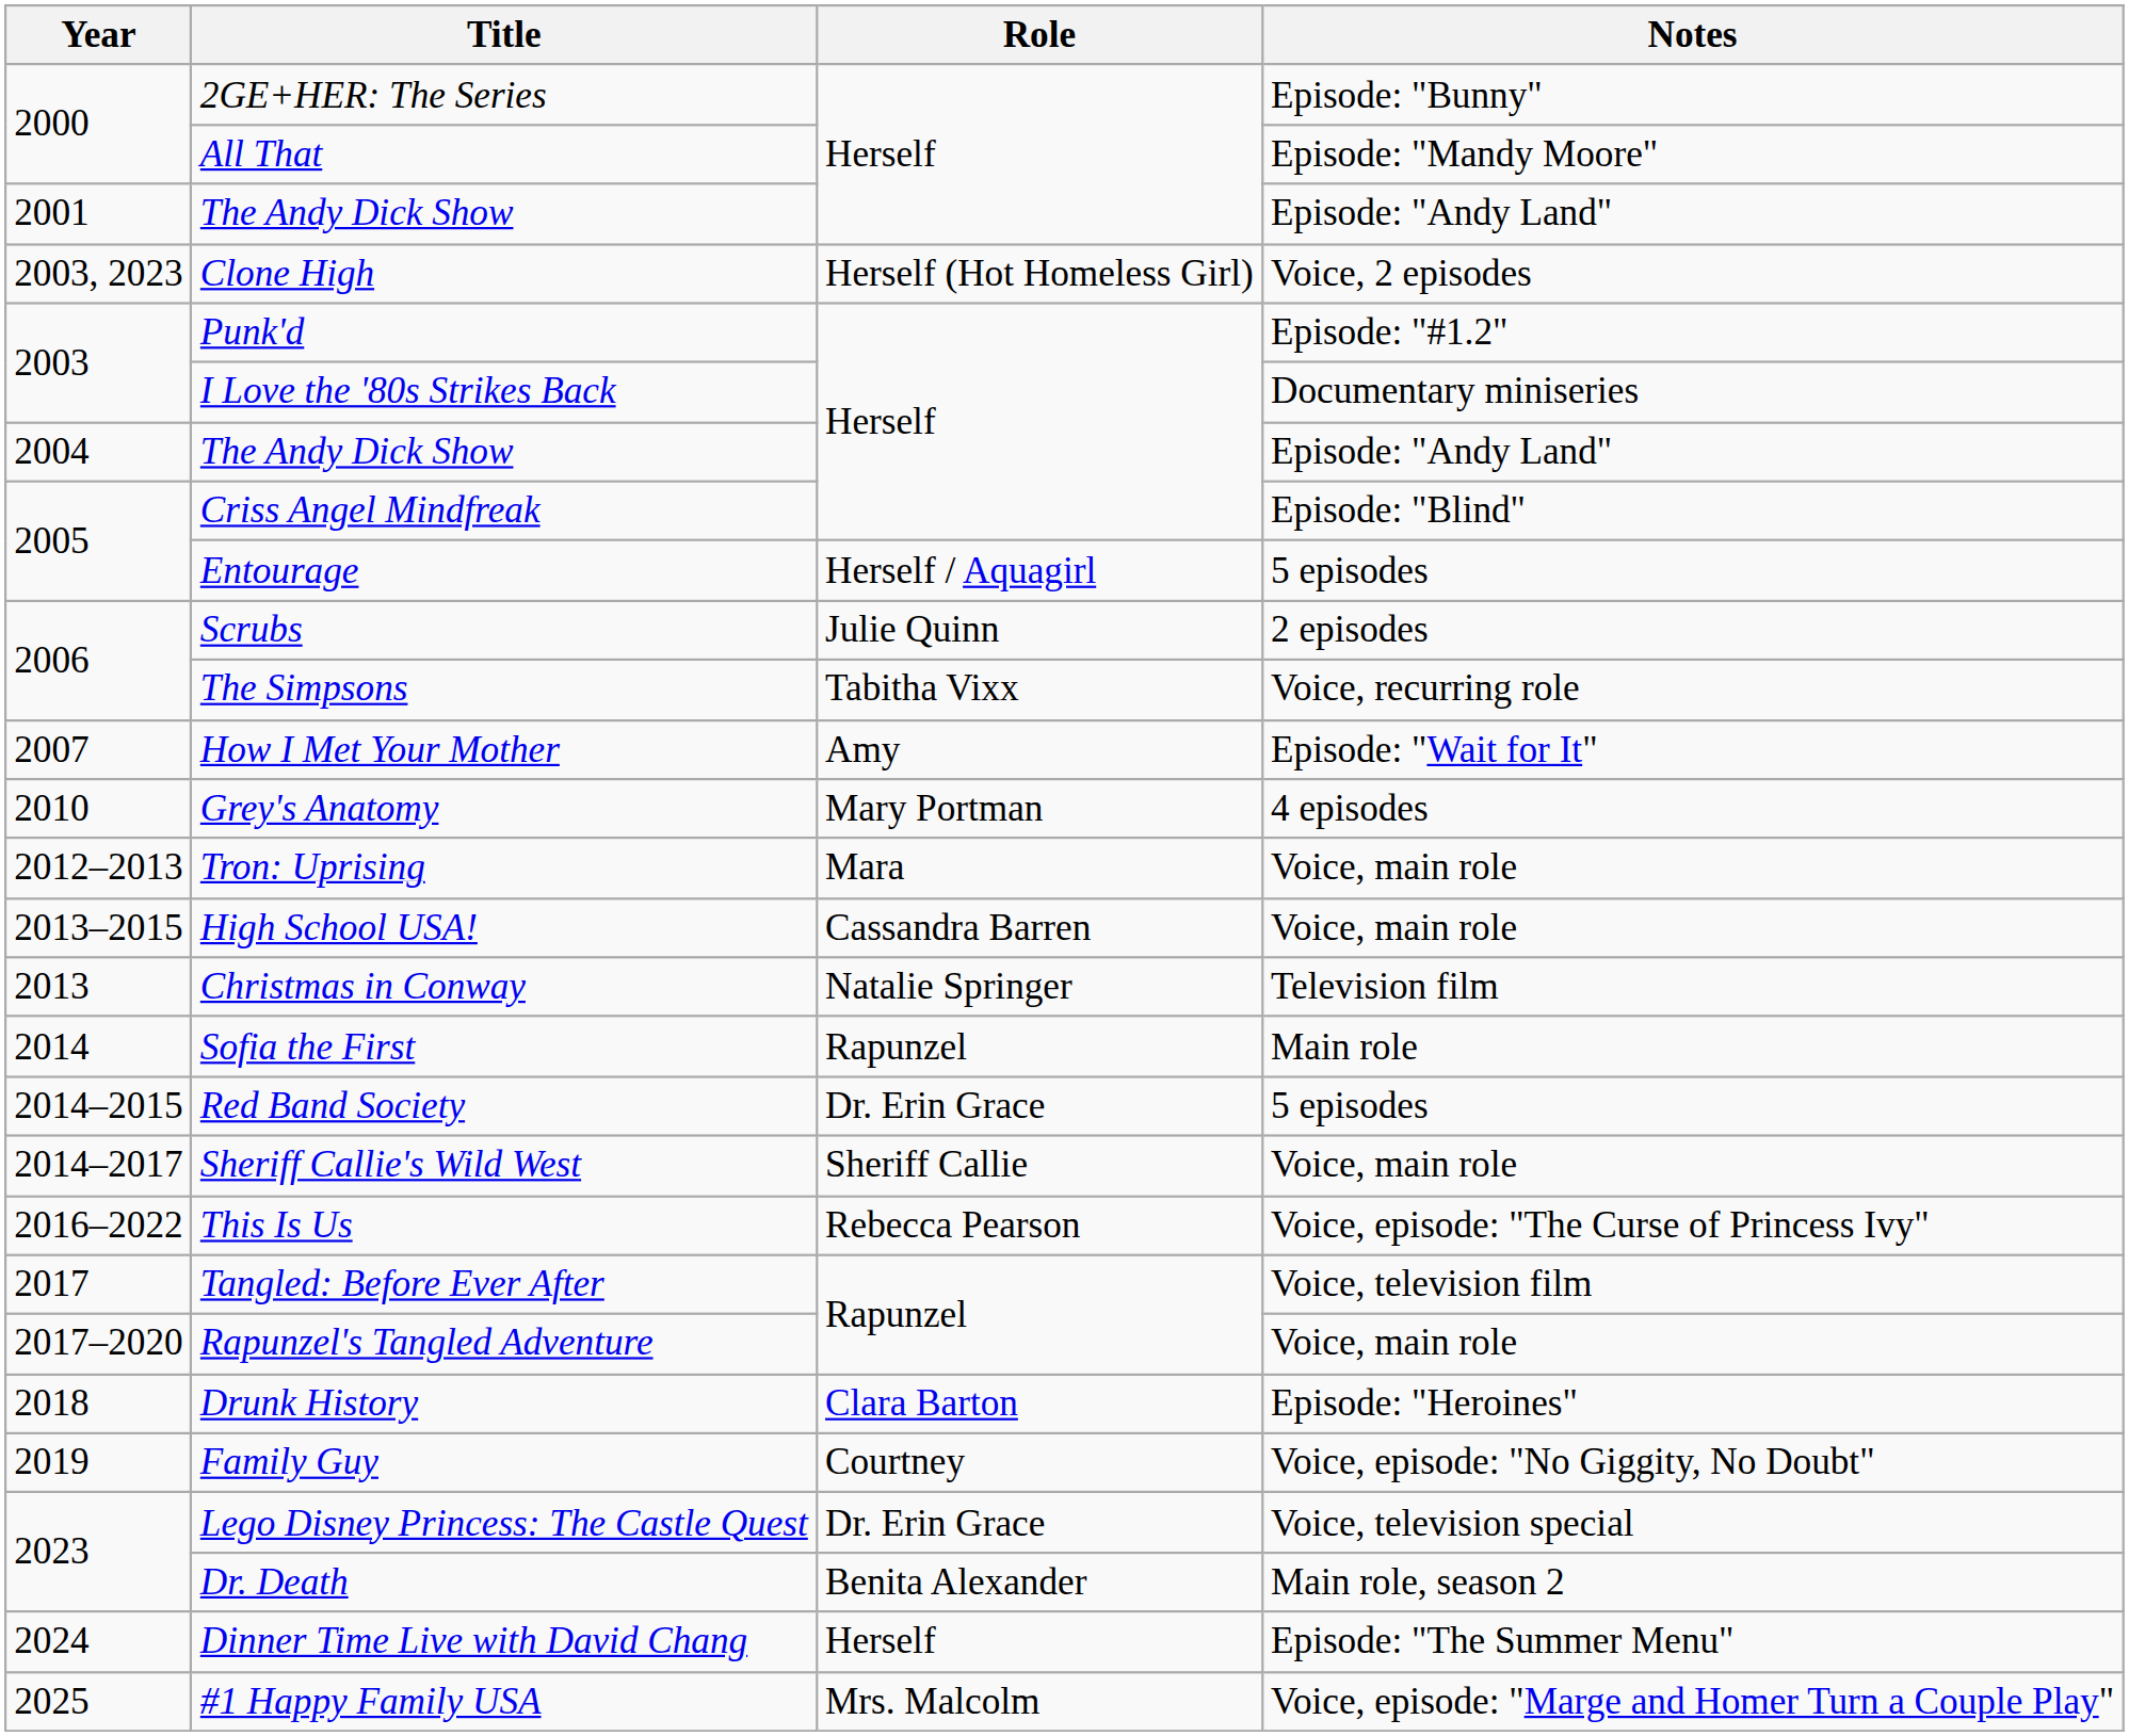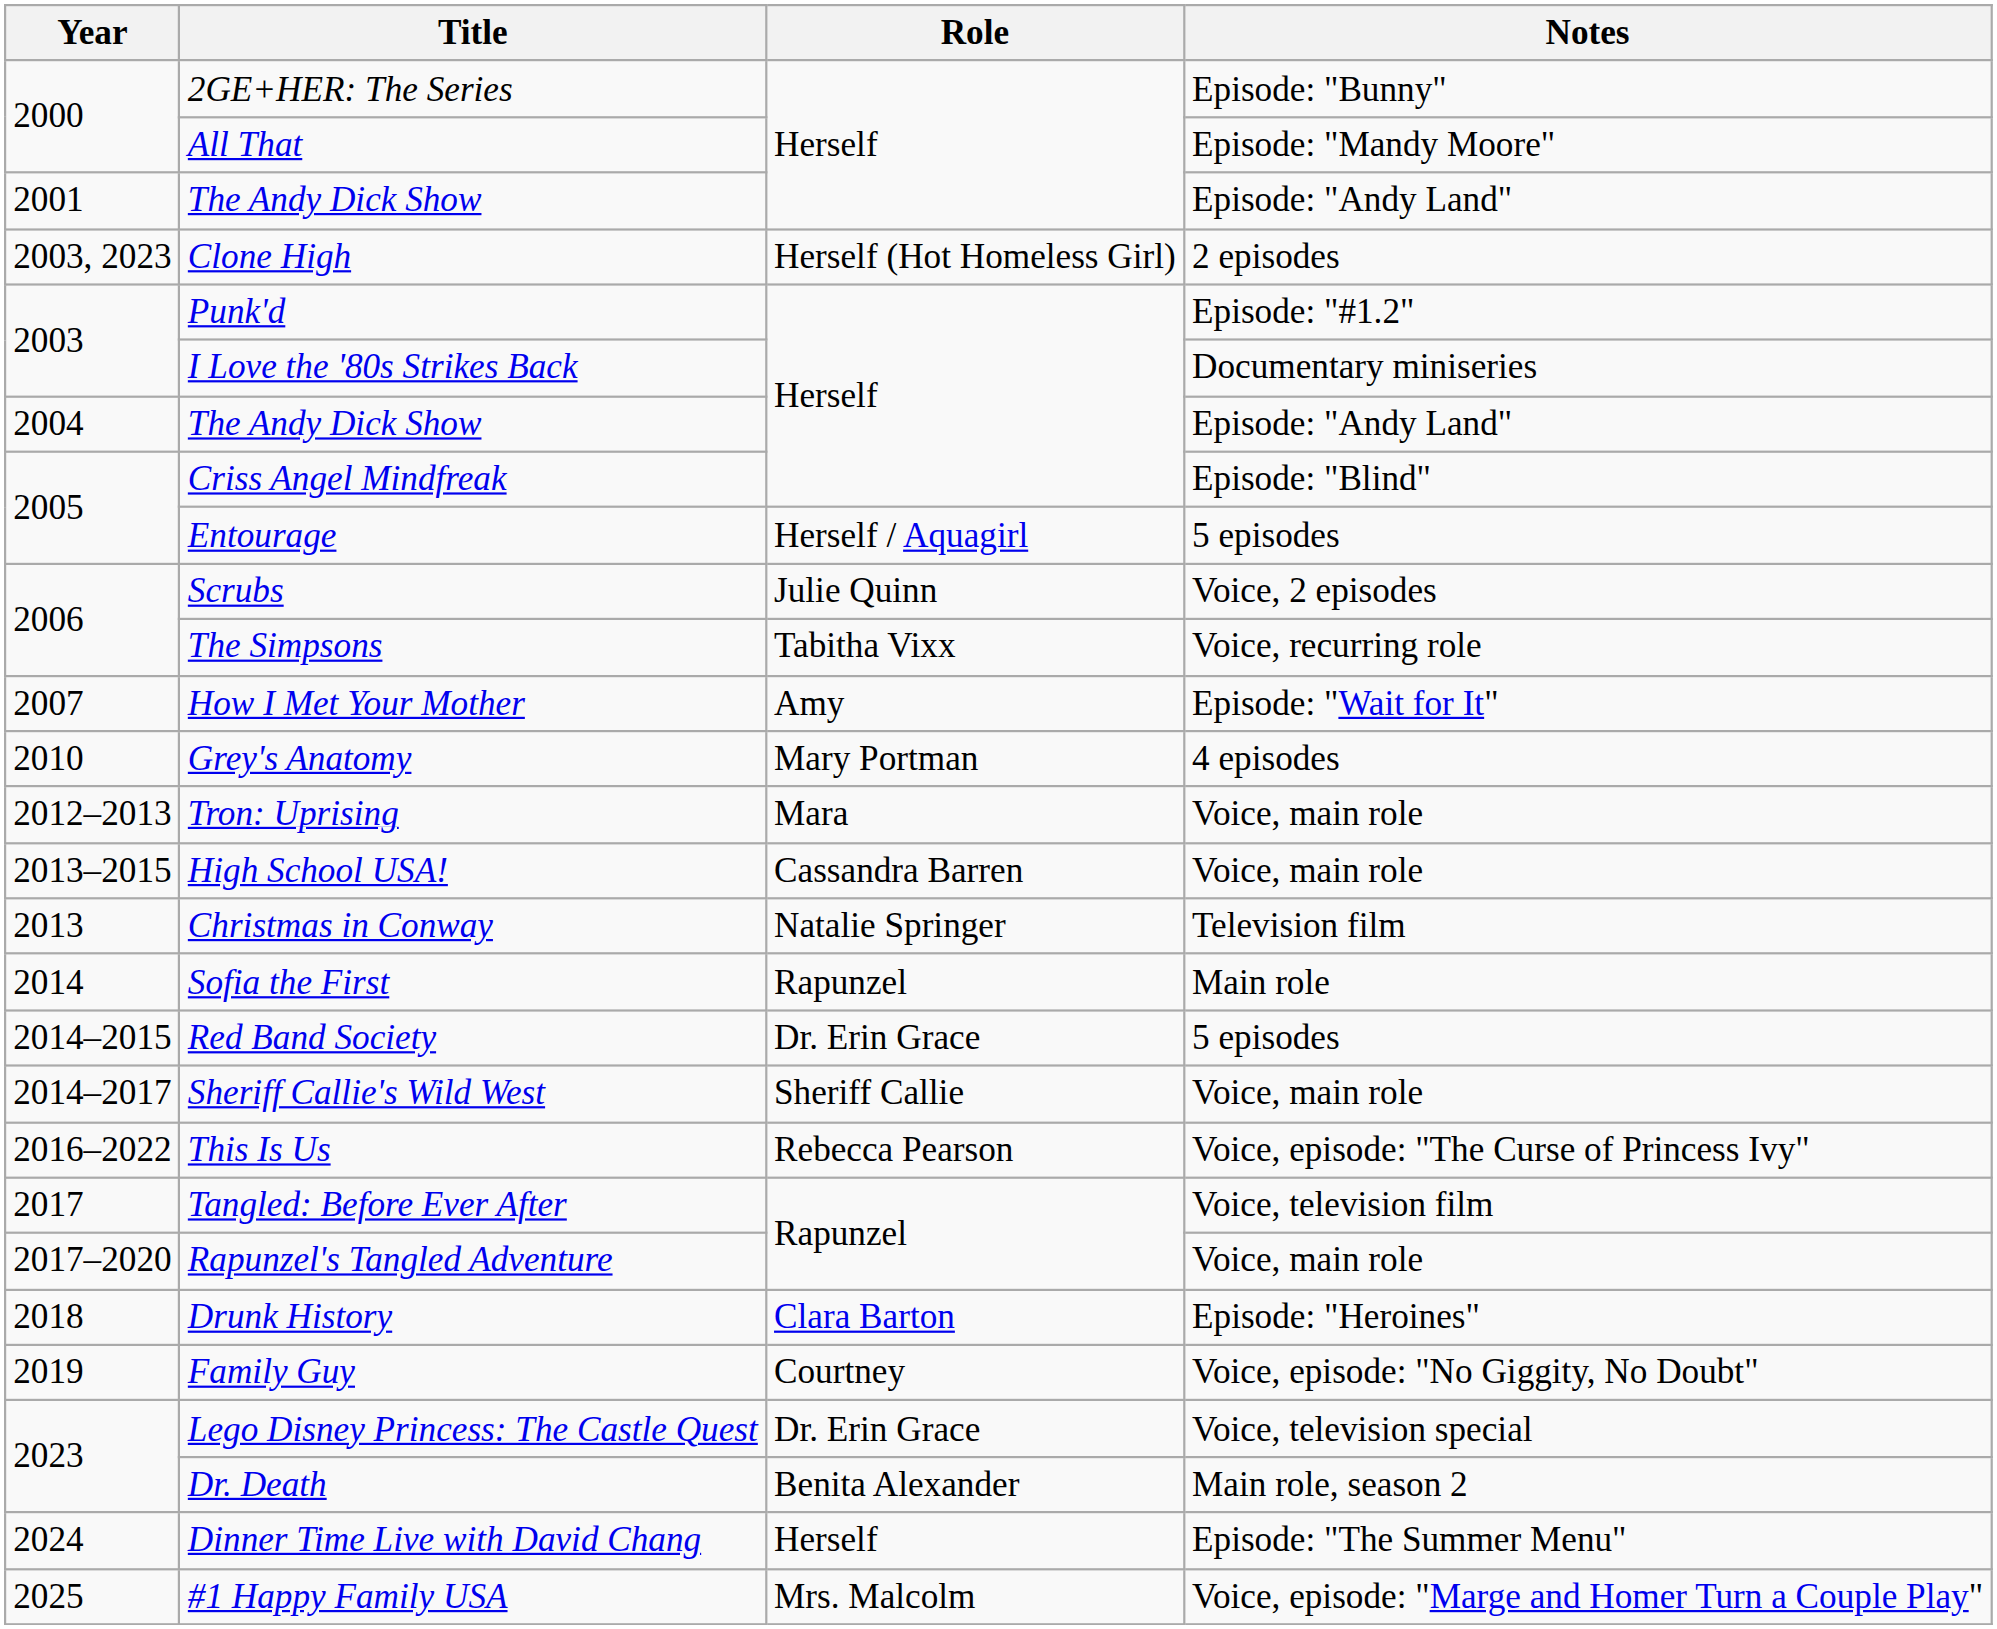Clone High | Notes: Voice, 2 episodes -> 2 episodes
Scrubs | Notes: 2 episodes -> Voice, 2 episodes
